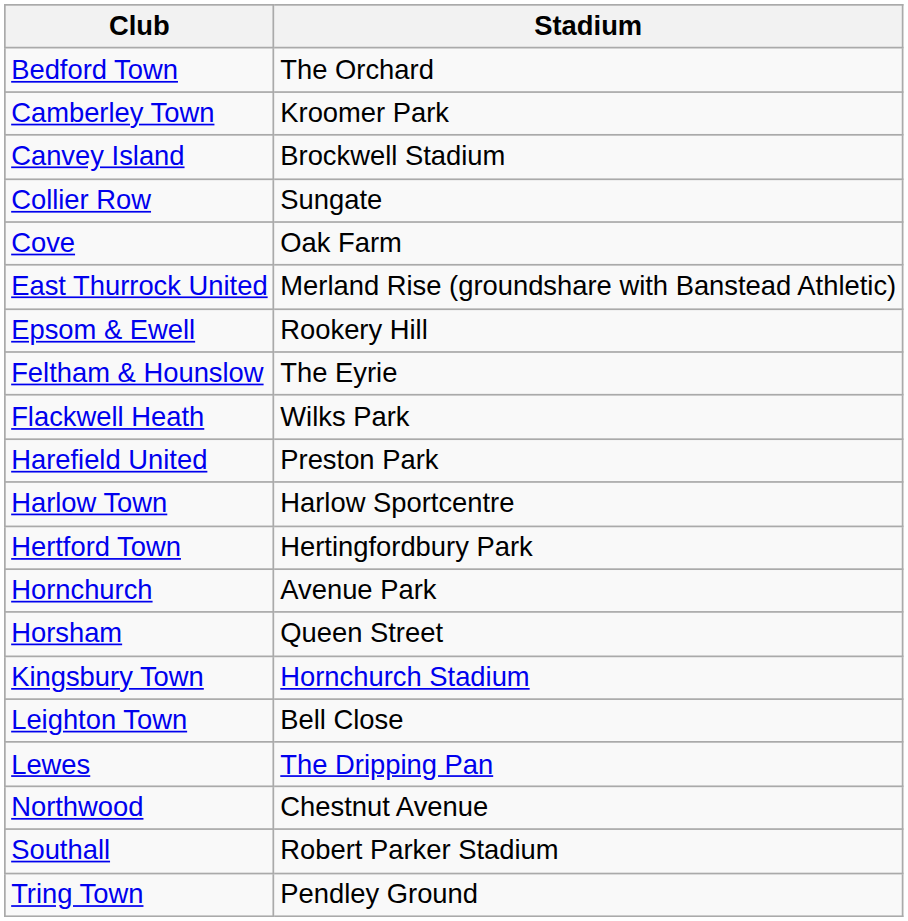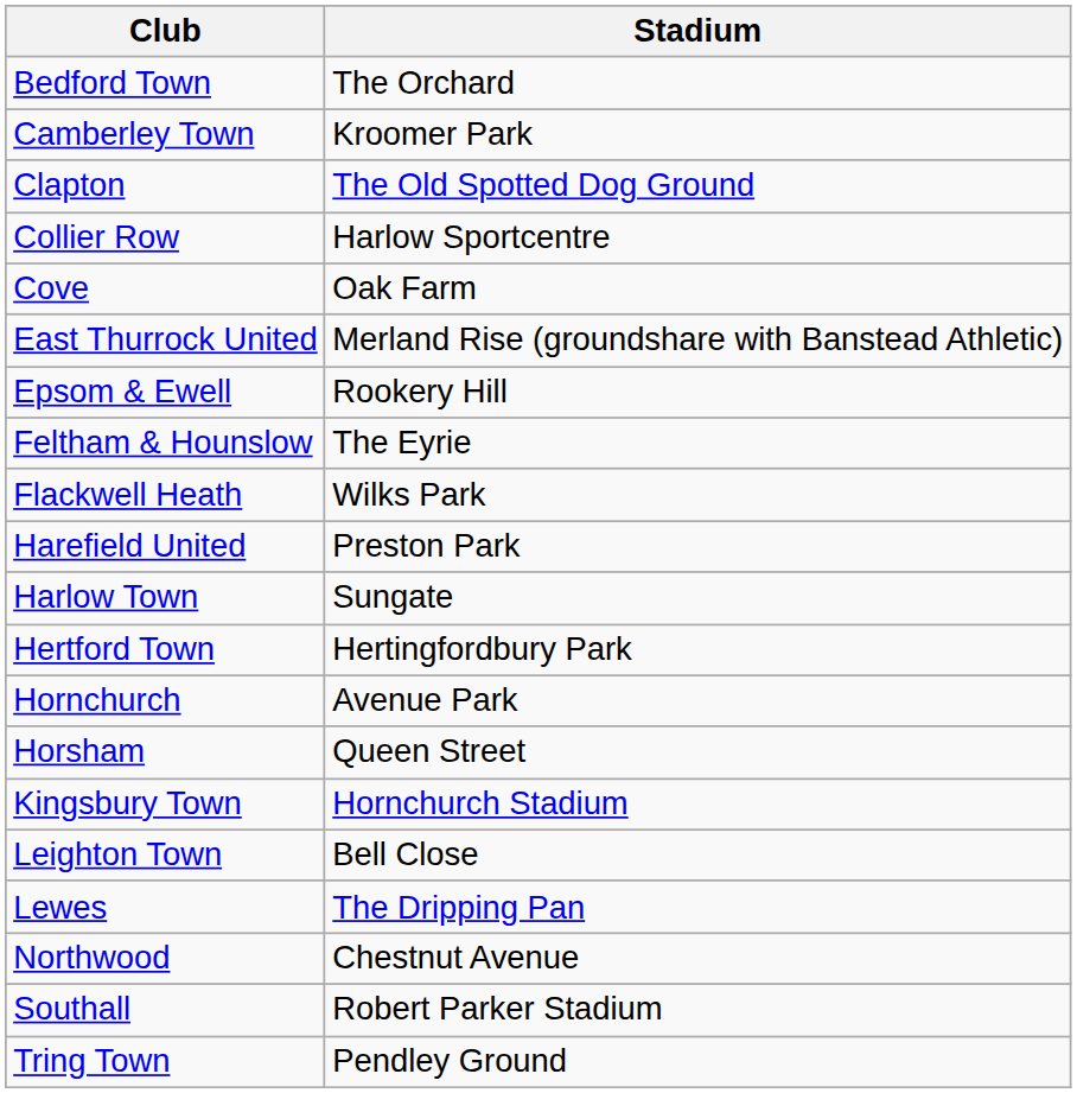- row: Canvey Island | Brockwell Stadium
+ row: Clapton | The Old Spotted Dog Ground
Collier Row | Stadium: Sungate -> Harlow Sportcentre
Harlow Town | Stadium: Harlow Sportcentre -> Sungate
